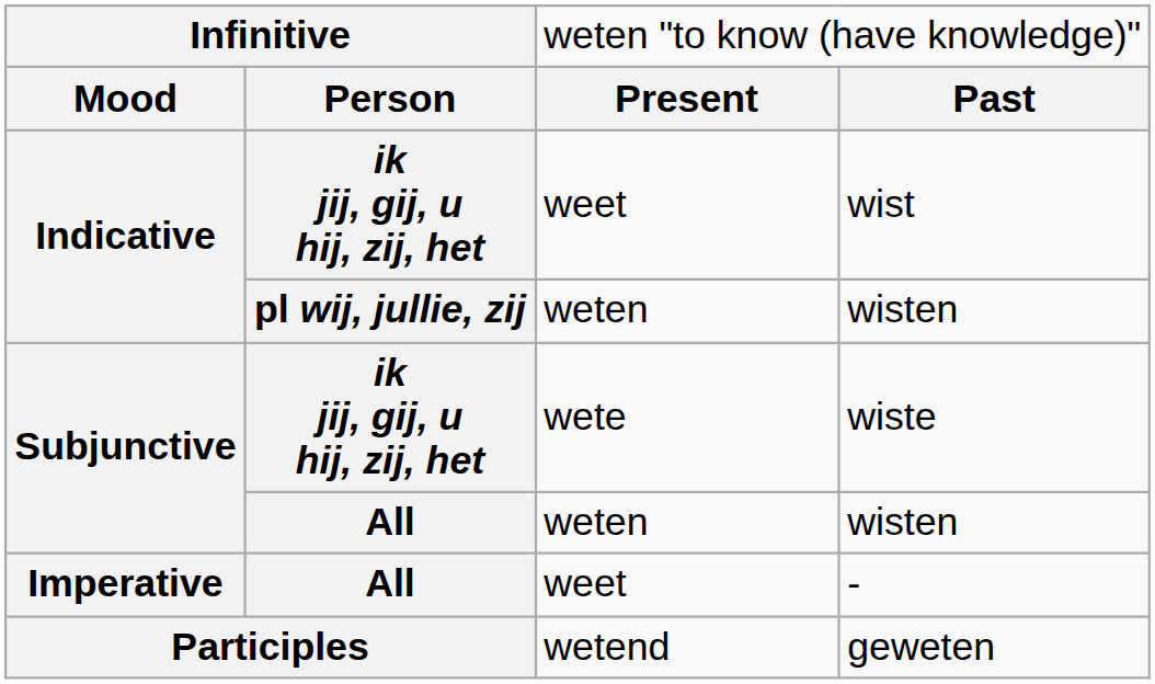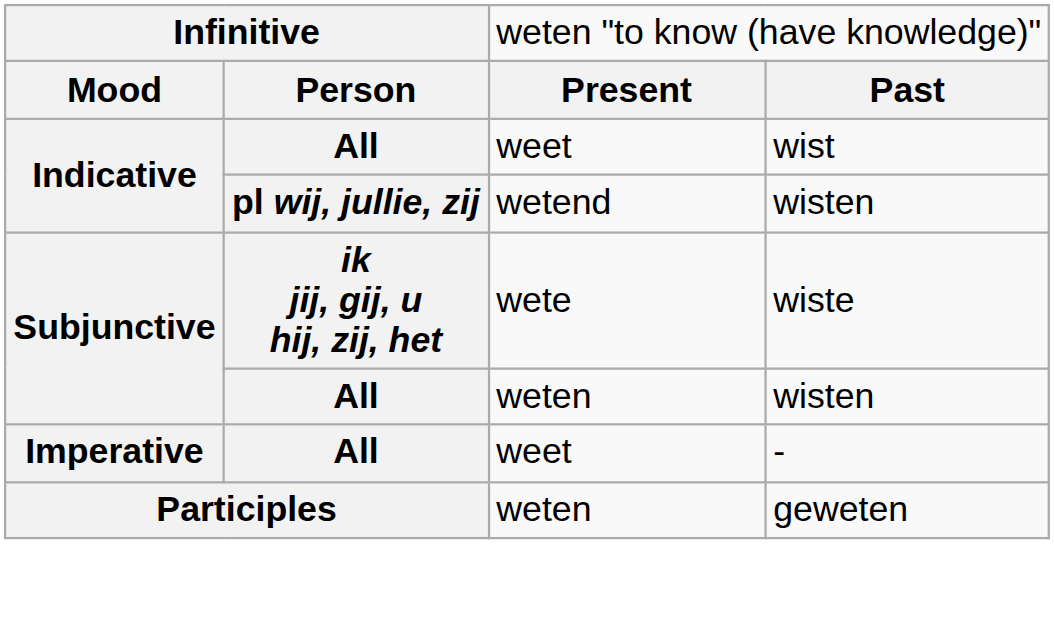wist | column 2: ik jij, gij, u hij, zij, het -> All
Indicative / wisten | column 3: weten -> wetend
geweten | column 3: wetend -> weten
